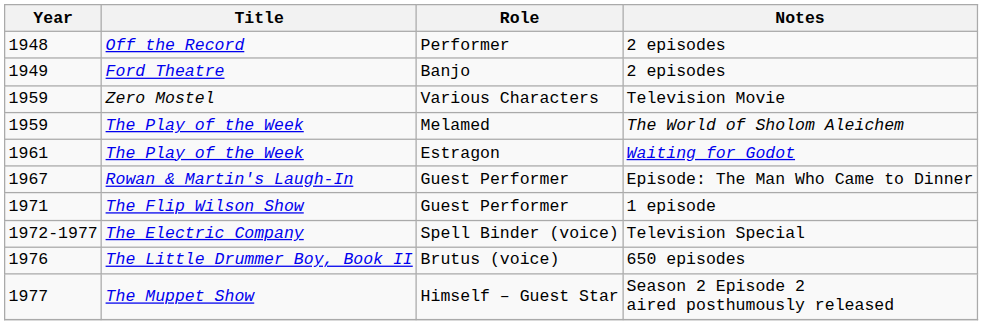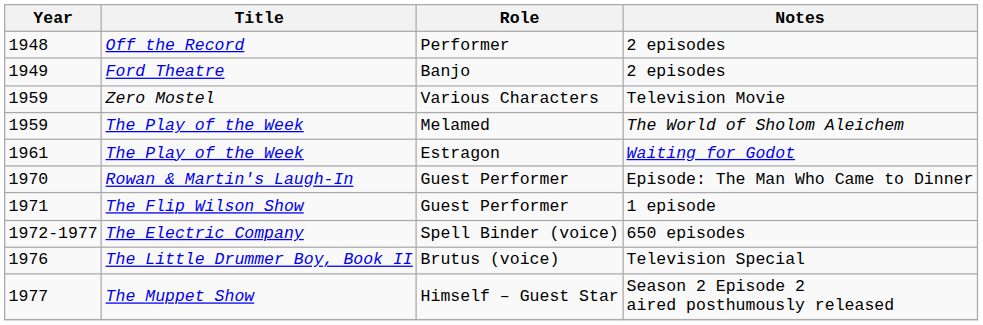Rowan & Martin's Laugh-In | Year: 1967 -> 1970
The Electric Company | Notes: Television Special -> 650 episodes
The Little Drummer Boy, Book II | Notes: 650 episodes -> Television Special
